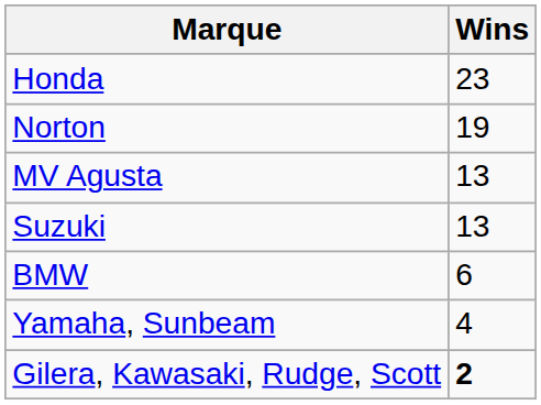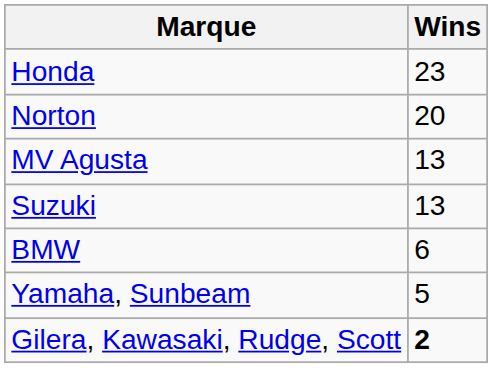Norton | Wins: 19 -> 20
Yamaha, Sunbeam | Wins: 4 -> 5
